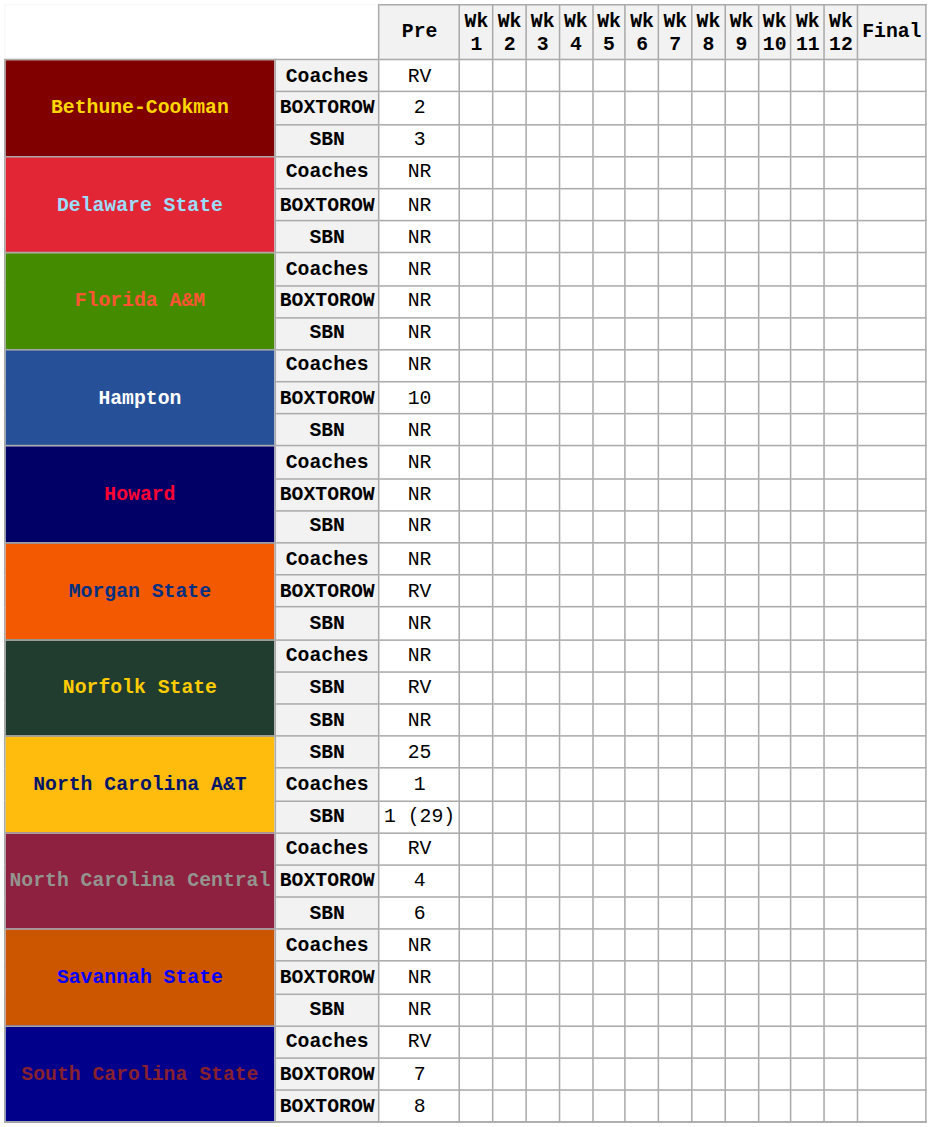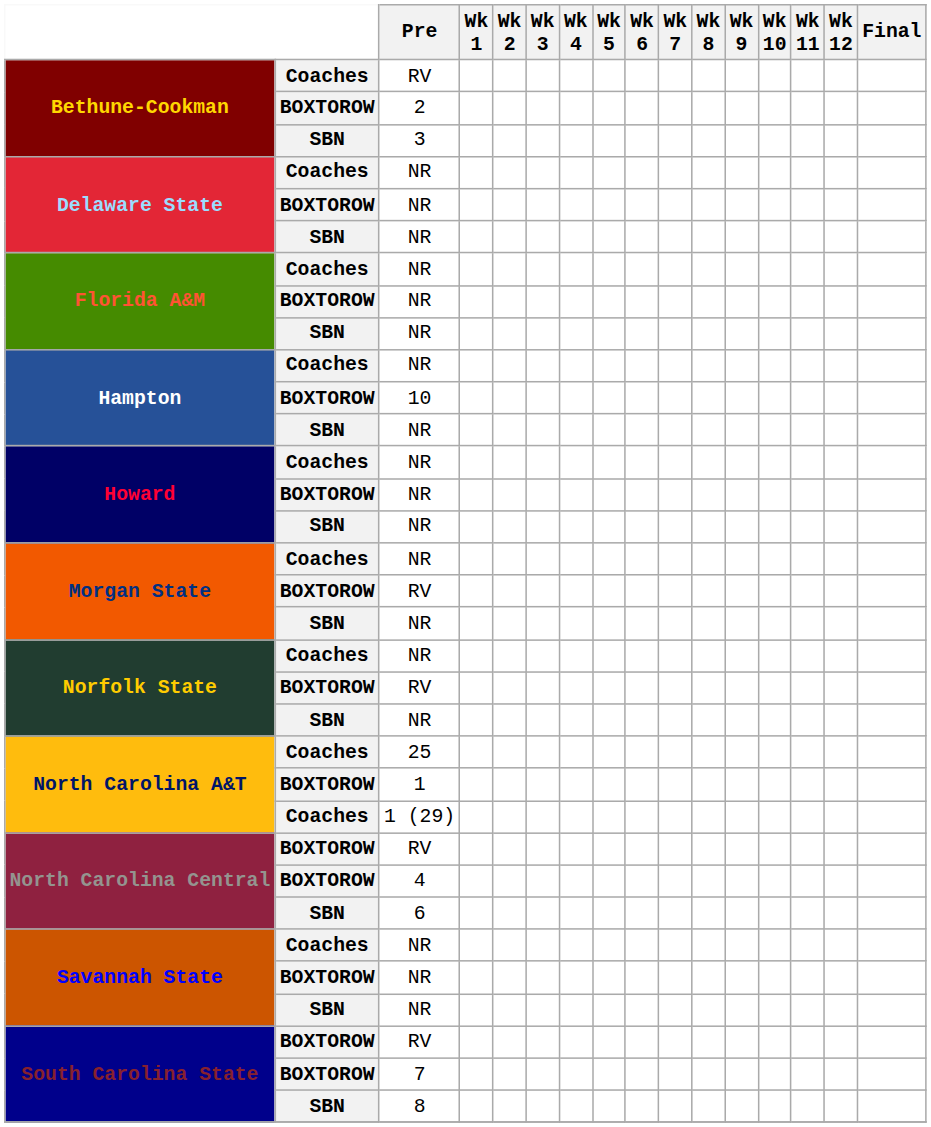Norfolk State / RV | column 2: SBN -> BOXTOROW
25 | column 2: SBN -> Coaches
1 | column 2: Coaches -> BOXTOROW
1 (29) | column 2: SBN -> Coaches
North Carolina Central / RV | column 2: Coaches -> BOXTOROW
South Carolina State / RV | column 2: Coaches -> BOXTOROW
8 | column 2: BOXTOROW -> SBN
